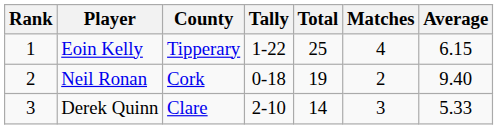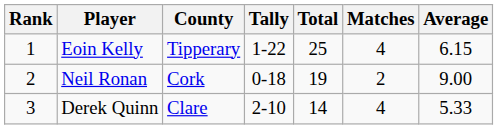Neil Ronan | Average: 9.40 -> 9.00
Derek Quinn | Matches: 3 -> 4
